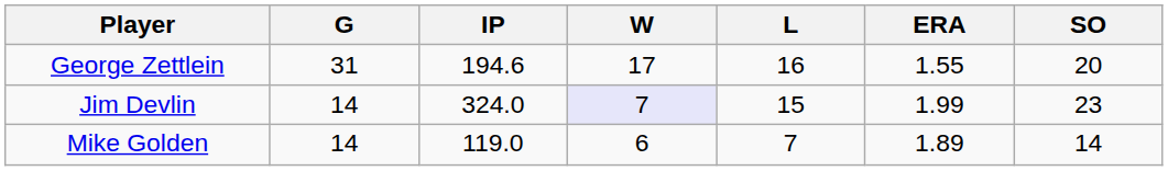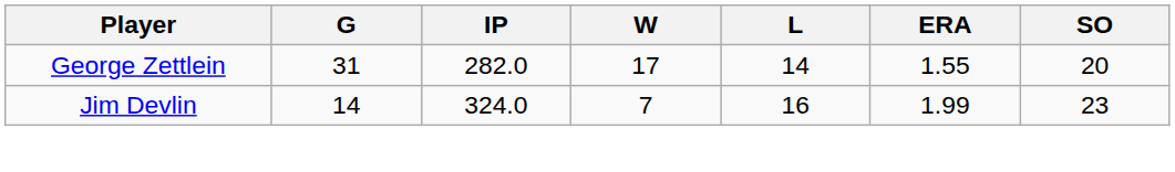George Zettlein | IP: 194.6 -> 282.0
George Zettlein | L: 16 -> 14
Jim Devlin | W: lavender background -> no background
Jim Devlin | L: 15 -> 16
- row: Mike Golden | 14 | 119.0 | 6 | 7 | 1.89 | 14
